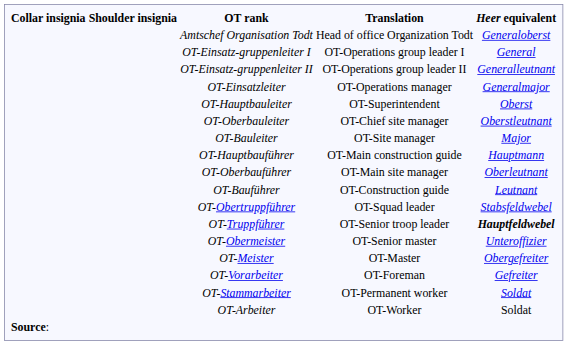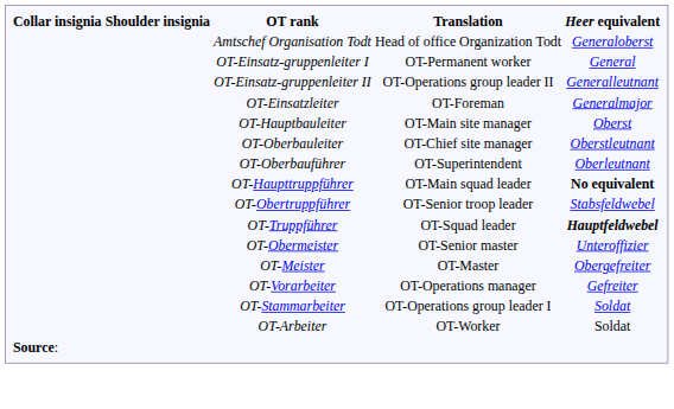OT-Einsatz-gruppenleiter I | Translation: OT-Operations group leader I -> OT-Permanent worker
OT-Einsatzleiter | Translation: OT-Operations manager -> OT-Foreman
OT-Hauptbauleiter | Translation: OT-Superintendent -> OT-Main site manager
- row: OT-Bauleiter | OT-Site manager | Major
- row: OT-Hauptbauführer | OT-Main construction guide | Hauptmann
OT-Oberbauführer | Translation: OT-Main site manager -> OT-Superintendent
- row: OT-Bauführer | OT-Construction guide | Leutnant
+ row: OT-Haupttruppführer | OT-Main squad leader | No equivalent
OT-Obertruppführer | Translation: OT-Squad leader -> OT-Senior troop leader
OT-Truppführer | Translation: OT-Senior troop leader -> OT-Squad leader
OT-Vorarbeiter | Translation: OT-Foreman -> OT-Operations manager
OT-Stammarbeiter | Translation: OT-Permanent worker -> OT-Operations group leader I
